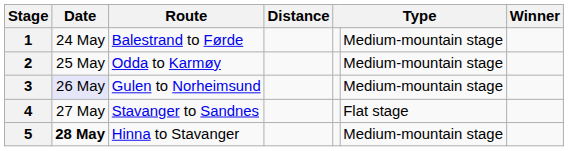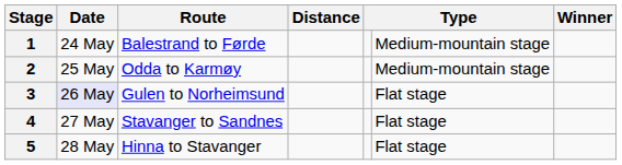3 | column 6: Medium-mountain stage -> Flat stage
5 | Date: bold -> normal
5 | column 6: Medium-mountain stage -> Flat stage
